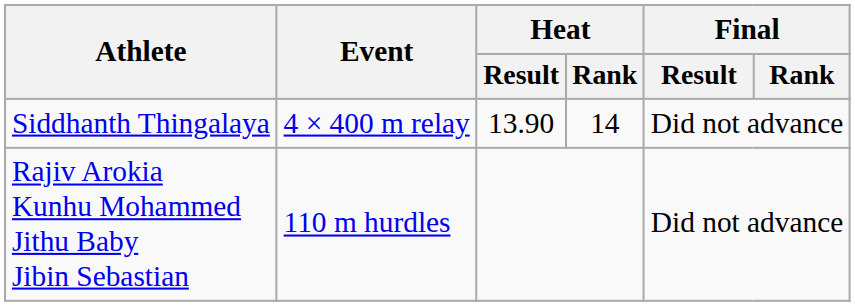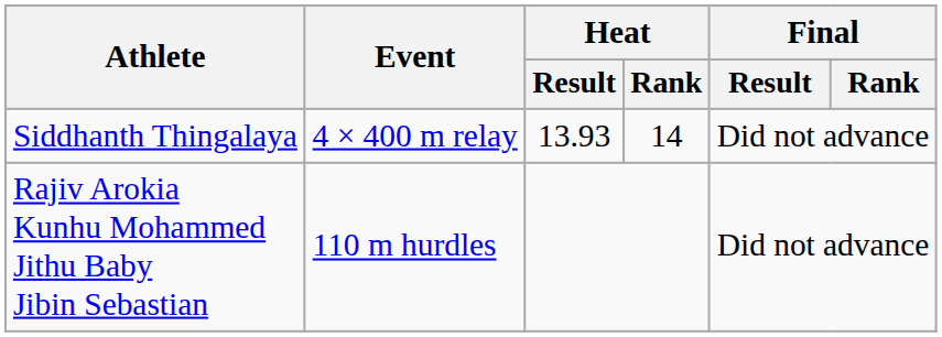Siddhanth Thingalaya | Heat / Result: 13.90 -> 13.93
